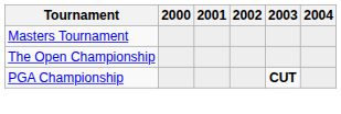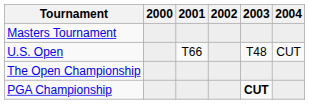+ row: U.S. Open | T66 | T48 | CUT
